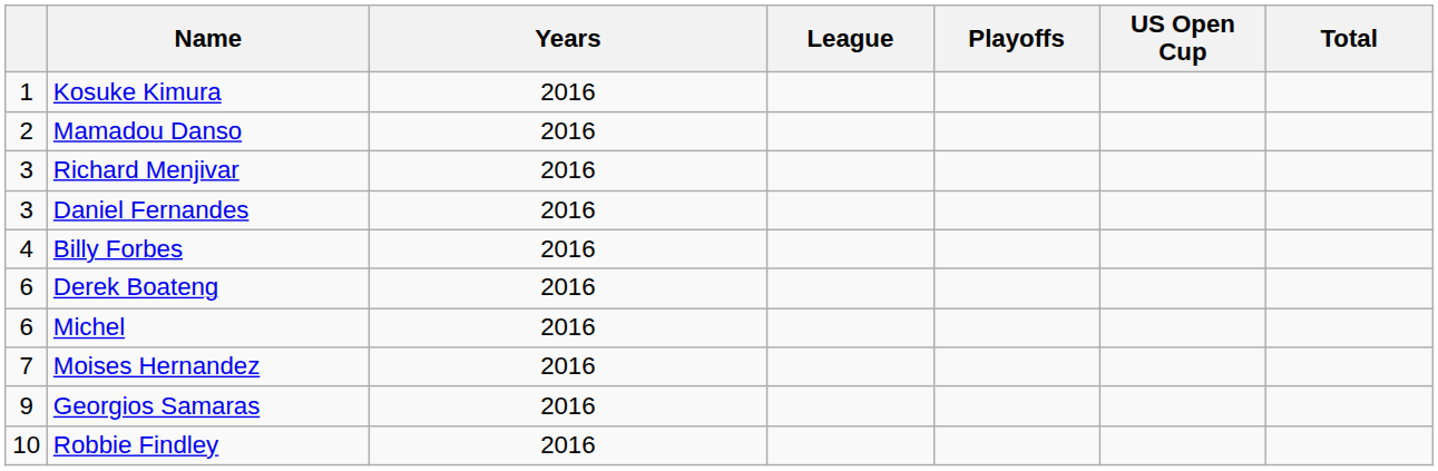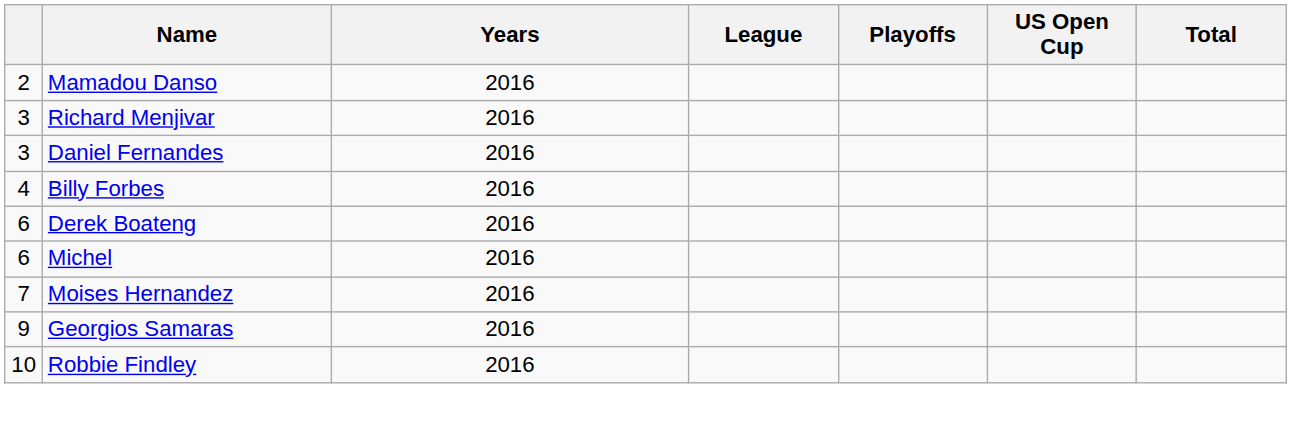- row: 1 | Kosuke Kimura | 2016
